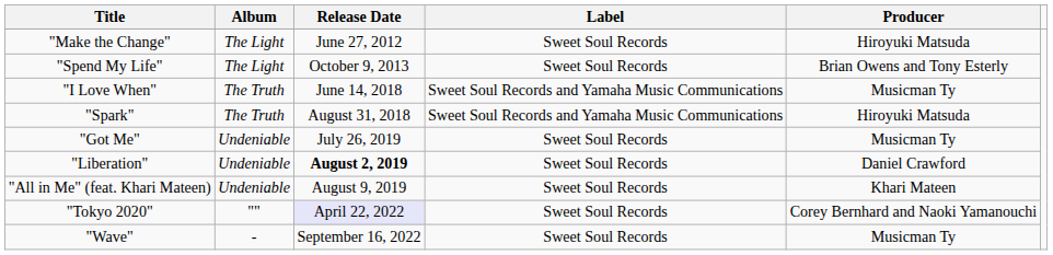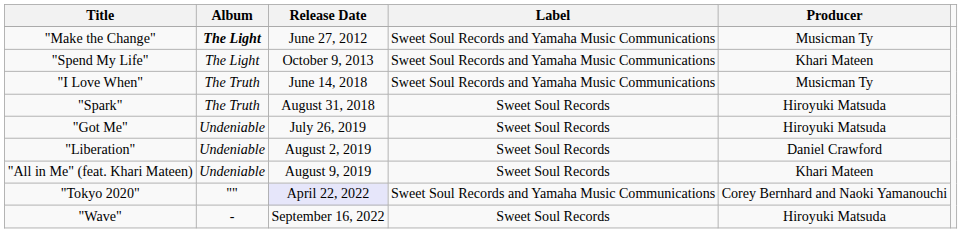"Make the Change" | Album: normal -> bold
"Make the Change" | Label: Sweet Soul Records -> Sweet Soul Records and Yamaha Music Communications
"Make the Change" | Producer: Hiroyuki Matsuda -> Musicman Ty
"Spend My Life" | Label: Sweet Soul Records -> Sweet Soul Records and Yamaha Music Communications
"Spend My Life" | Producer: Brian Owens and Tony Esterly -> Khari Mateen
"Spark" | Label: Sweet Soul Records and Yamaha Music Communications -> Sweet Soul Records
"Got Me" | Producer: Musicman Ty -> Hiroyuki Matsuda
"Liberation" | Release Date: bold -> normal
"Tokyo 2020" | Label: Sweet Soul Records -> Sweet Soul Records and Yamaha Music Communications
"Wave" | Producer: Musicman Ty -> Hiroyuki Matsuda
